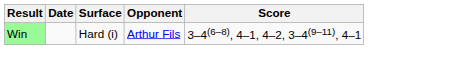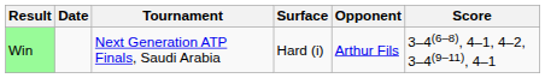+ column: Tournament | Next Generation ATP Finals, Saudi Arabia
